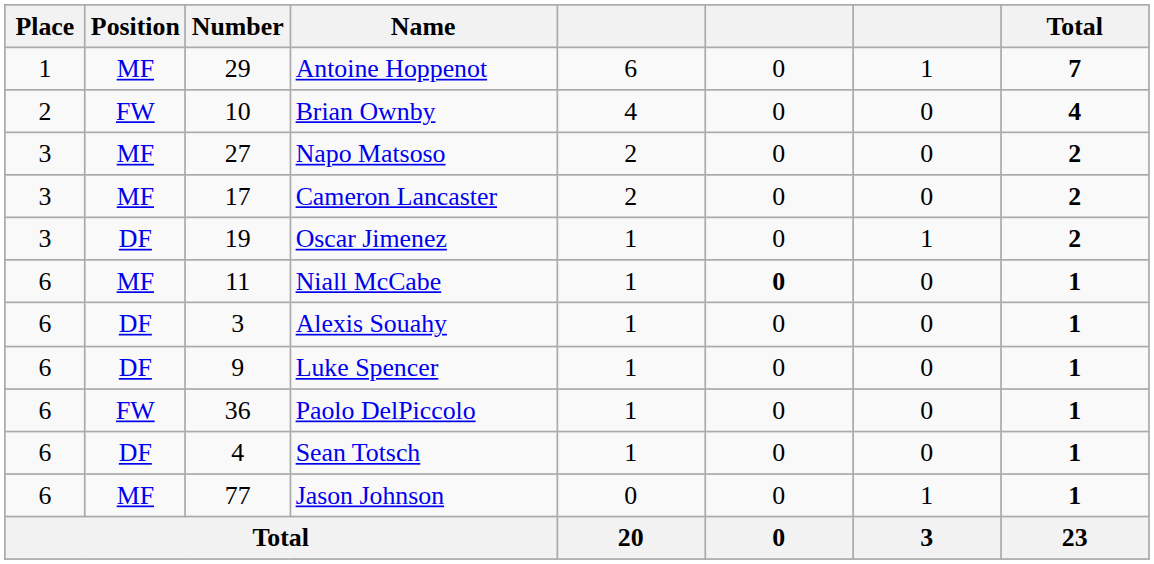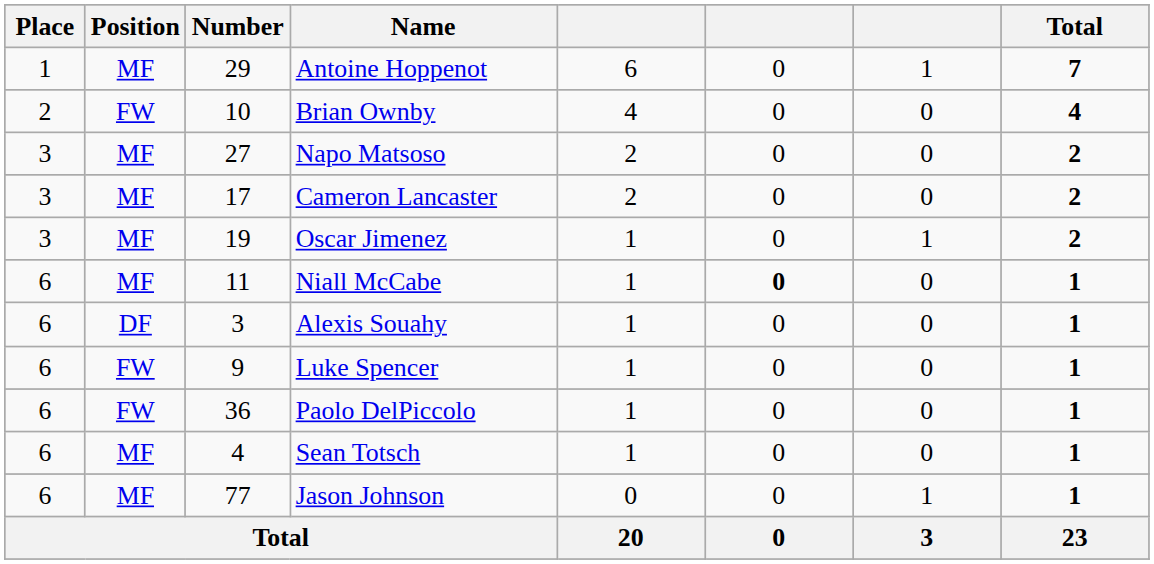Oscar Jimenez | Position: DF -> MF
Luke Spencer | Position: DF -> FW
Sean Totsch | Position: DF -> MF
